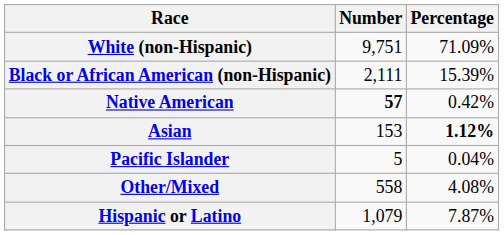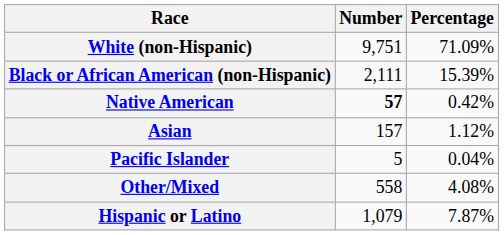Asian | Number: 153 -> 157
Asian | Percentage: bold -> normal
